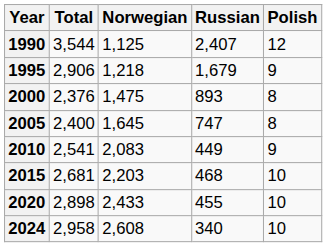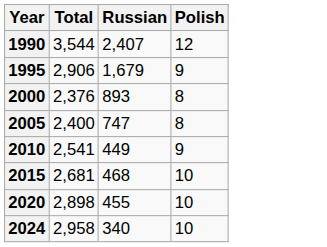- column: Norwegian | 1,125 | 1,218 | 1,475 | 1,645 | 2,083 | 2,203 | 2,433 | 2,608
